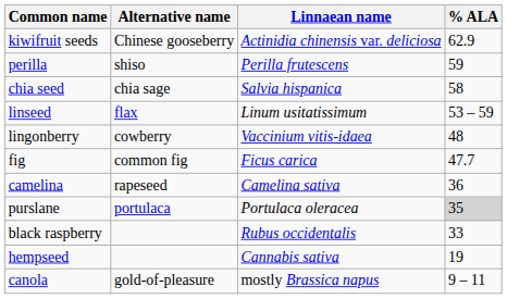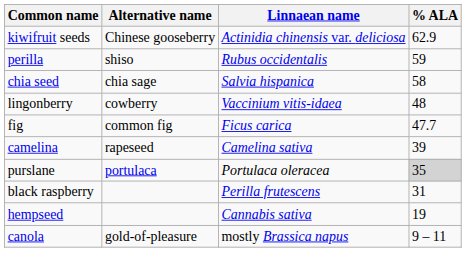perilla | Linnaean name: Perilla frutescens -> Rubus occidentalis
- row: linseed | flax | Linum usitatissimum | 53 – 59
camelina | % ALA: 36 -> 39
black raspberry | Linnaean name: Rubus occidentalis -> Perilla frutescens
black raspberry | % ALA: 33 -> 31
